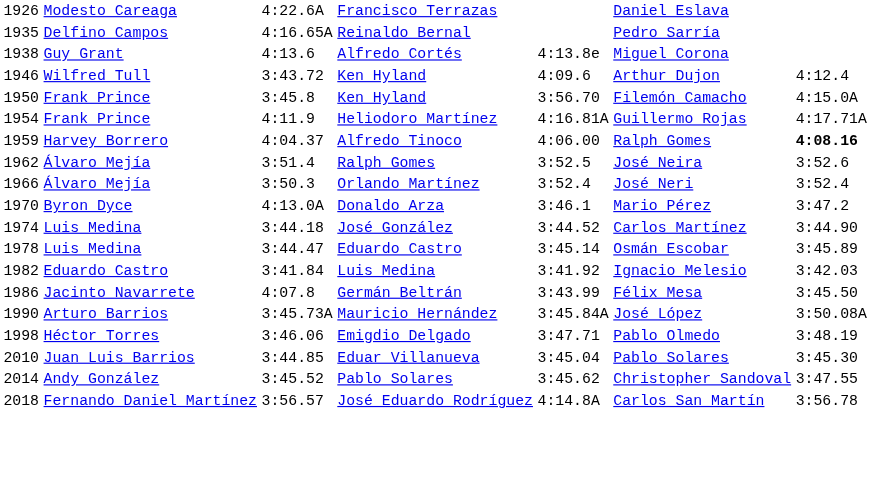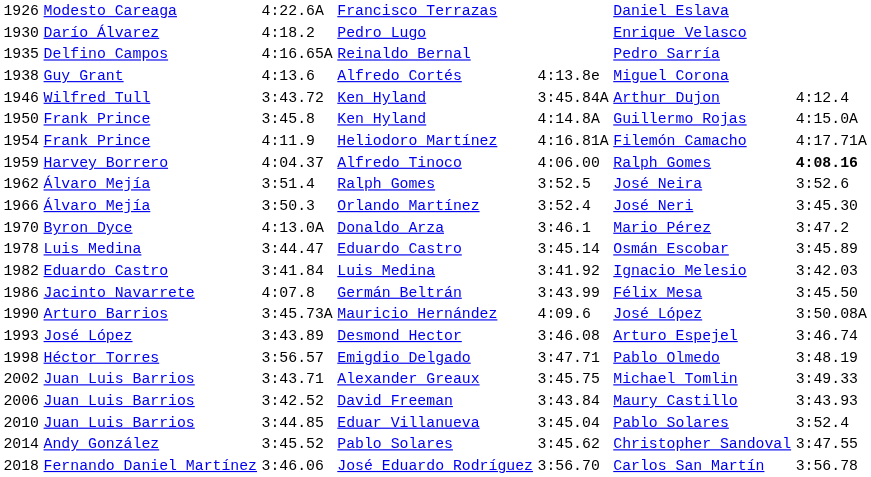+ row: 1930 | Darío Álvarez | 4:18.2 | Pedro Lugo | Enrique Velasco
1946 / Ken Hyland | column 5: 4:09.6 -> 3:45.84A
1950 / Ken Hyland | column 5: 3:56.70 -> 4:14.8A
1950 / Ken Hyland | column 6: Filemón Camacho -> Guillermo Rojas
Heliodoro Martínez | column 6: Guillermo Rojas -> Filemón Camacho
Orlando Martínez | column 7: 3:52.4 -> 3:45.30
- row: 1974 | Luis Medina | 3:44.18 | José González | 3:44.52 | Carlos Martínez | 3:44.90
Mauricio Hernández | column 5: 3:45.84A -> 4:09.6
+ row: 1993 | José López | 3:43.89 | Desmond Hector | 3:46.08 | Arturo Espejel | 3:46.74
Emigdio Delgado | column 3: 3:46.06 -> 3:56.57
+ row: 2002 | Juan Luis Barrios | 3:43.71 | Alexander Greaux | 3:45.75 | Michael Tomlin | 3:49.33
+ row: 2006 | Juan Luis Barrios | 3:42.52 | David Freeman | 3:43.84 | Maury Castillo | 3:43.93
Eduar Villanueva | column 7: 3:45.30 -> 3:52.4
José Eduardo Rodríguez | column 3: 3:56.57 -> 3:46.06
José Eduardo Rodríguez | column 5: 4:14.8A -> 3:56.70
